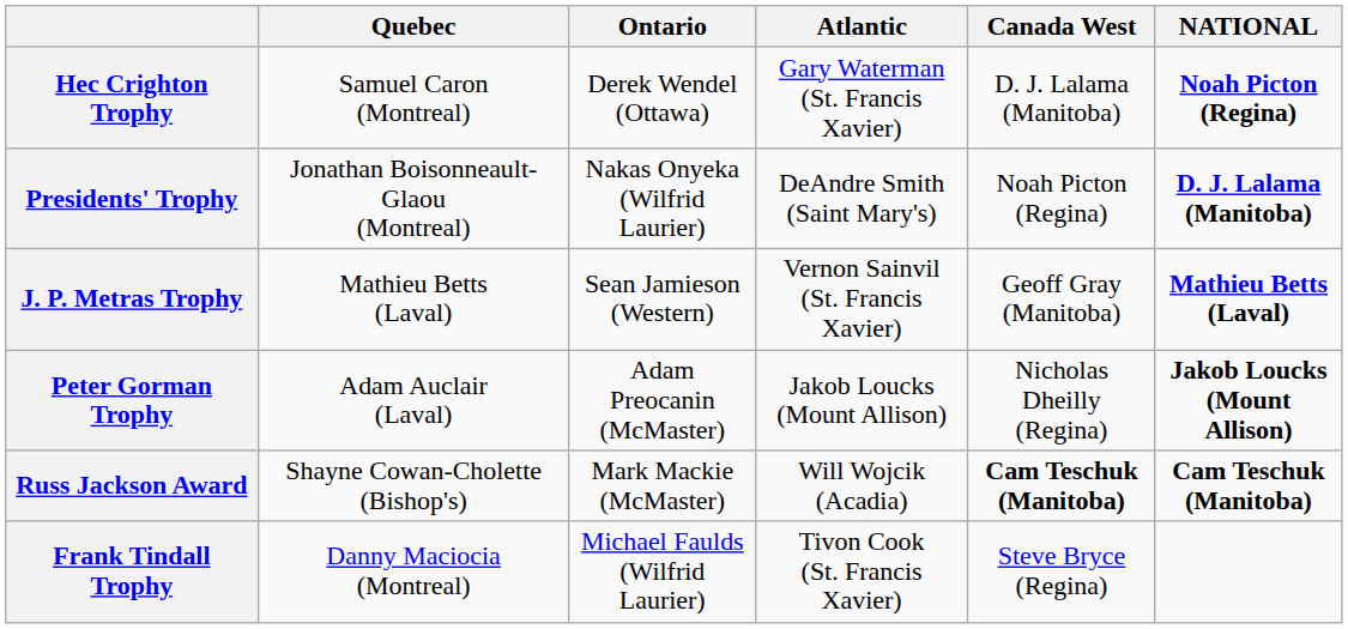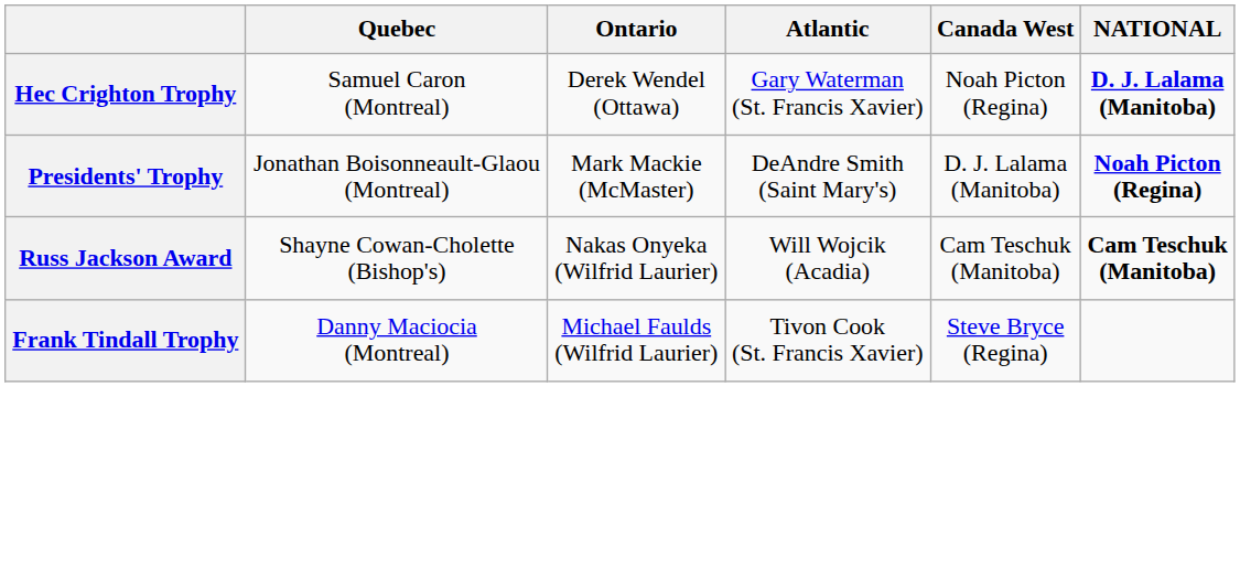Hec Crighton Trophy | Canada West: D. J. Lalama (Manitoba) -> Noah Picton (Regina)
Hec Crighton Trophy | NATIONAL: Noah Picton (Regina) -> D. J. Lalama (Manitoba)
Presidents' Trophy | Ontario: Nakas Onyeka (Wilfrid Laurier) -> Mark Mackie (McMaster)
Presidents' Trophy | Canada West: Noah Picton (Regina) -> D. J. Lalama (Manitoba)
Presidents' Trophy | NATIONAL: D. J. Lalama (Manitoba) -> Noah Picton (Regina)
- row: J. P. Metras Trophy | Mathieu Betts (Laval) | Sean Jamieson (Western) | Vernon Sainvil (St. Francis Xavier) | Geoff Gray (Manitoba) | Mathieu Betts (Laval)
- row: Peter Gorman Trophy | Adam Auclair (Laval) | Adam Preocanin (McMaster) | Jakob Loucks (Mount Allison) | Nicholas Dheilly (Regina) | Jakob Loucks (Mount Allison)
Russ Jackson Award | Ontario: Mark Mackie (McMaster) -> Nakas Onyeka (Wilfrid Laurier)
Russ Jackson Award | Canada West: bold -> normal
